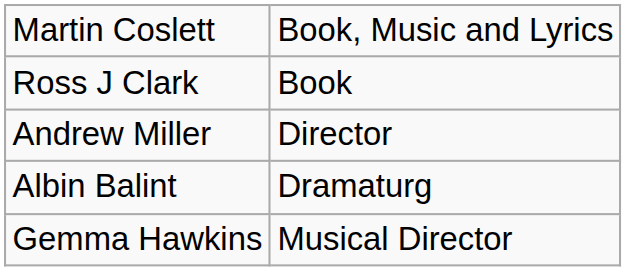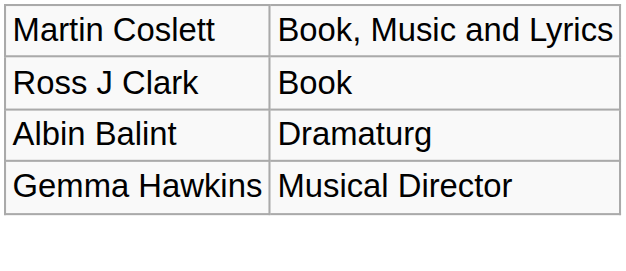- row: Andrew Miller | Director
